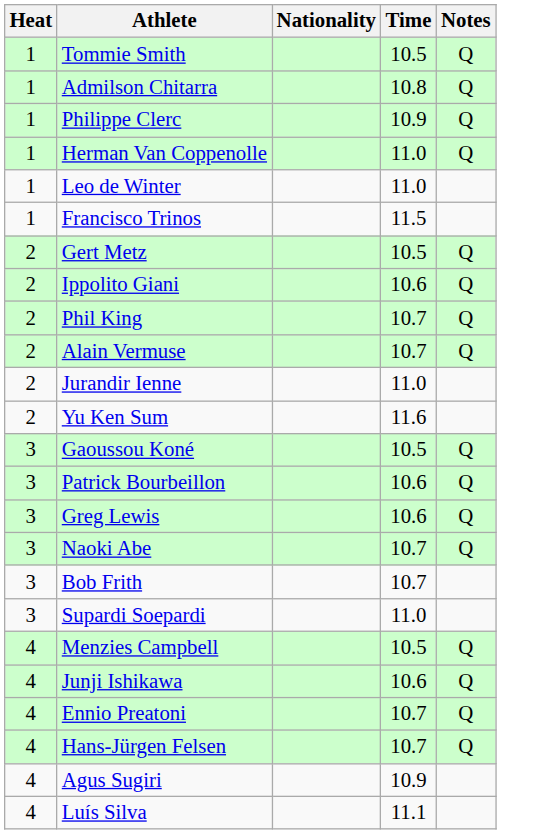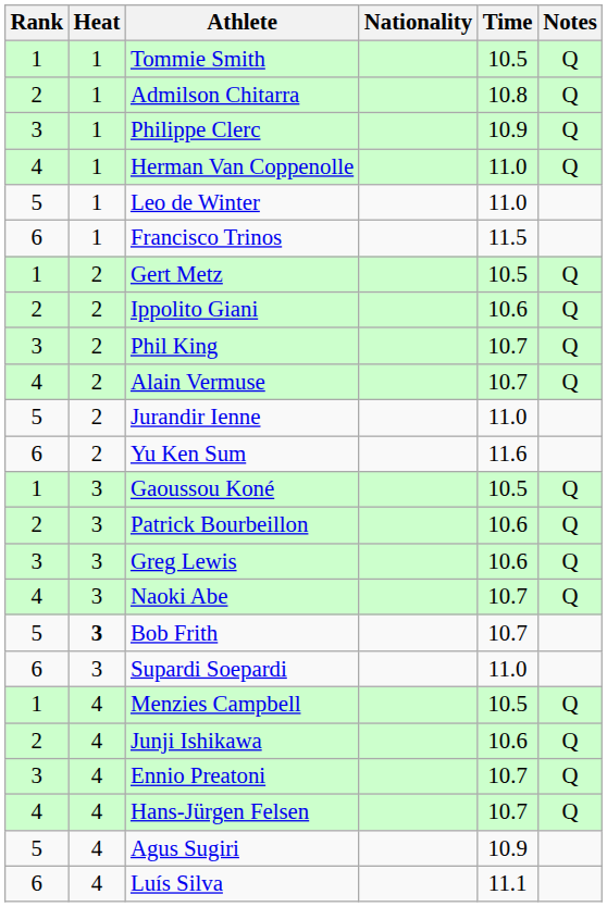+ column: Rank | 1 | 2 | 3 | 4 | 5 | 6 | 1 | 2 | 3 | 4 | 5 | 6 | 1 | 2 | 3 | 4 | 5 | 6 | 1 | 2 | 3 | 4 | 5 | 6
Bob Frith | Heat: normal -> bold
